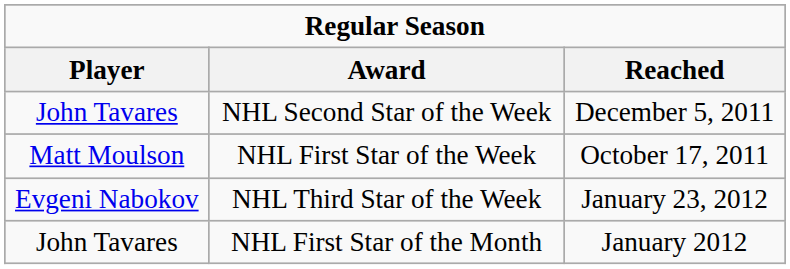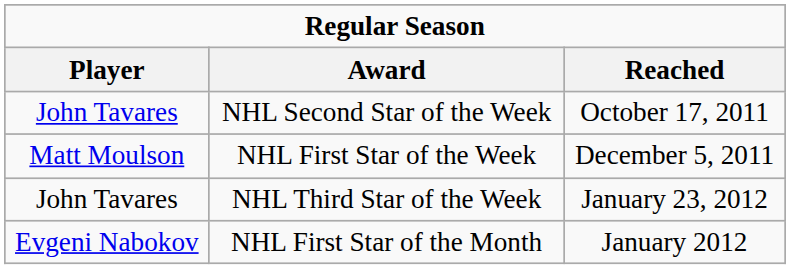NHL Second Star of the Week | Reached: December 5, 2011 -> October 17, 2011
NHL First Star of the Week | Reached: October 17, 2011 -> December 5, 2011
NHL Third Star of the Week | Player: Evgeni Nabokov -> John Tavares
NHL First Star of the Month | Player: John Tavares -> Evgeni Nabokov
